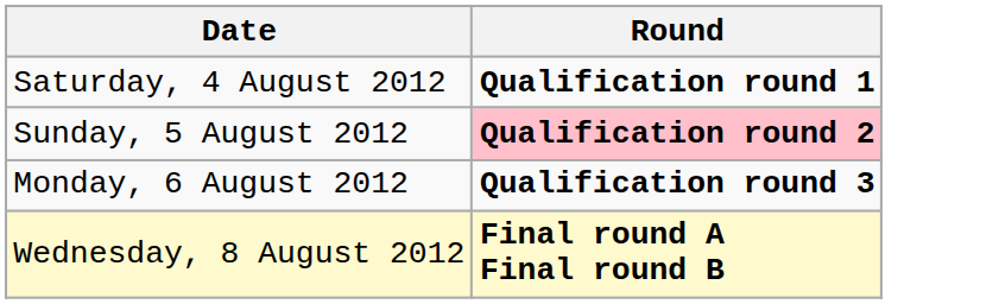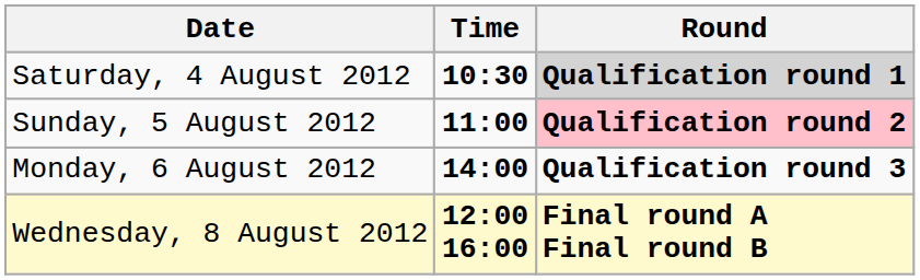+ column: Time | 10:30 | 11:00 | 14:00 | 12:00 16:00
Saturday, 4 August 2012 | Round: no background -> lightgrey background
